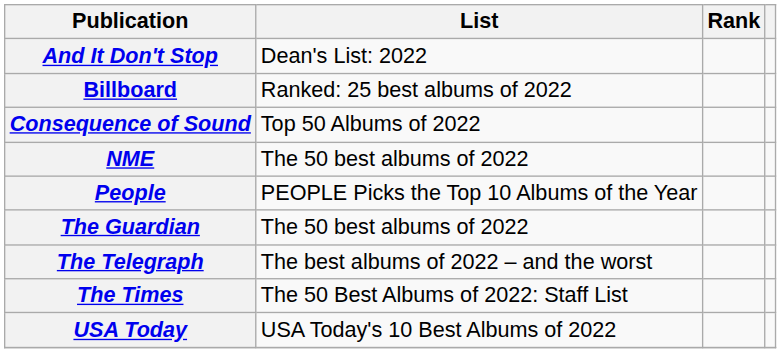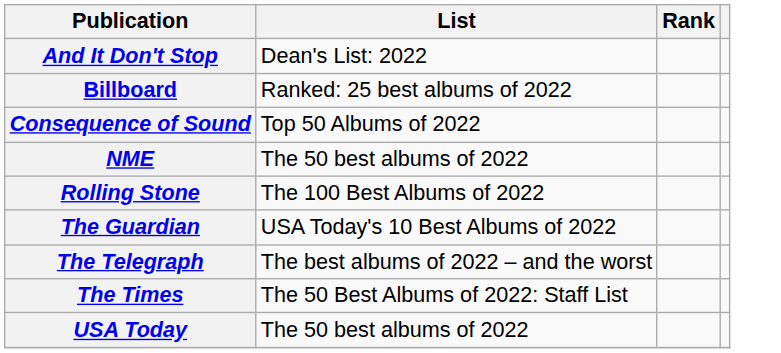- row: People | PEOPLE Picks the Top 10 Albums of the Year
+ row: Rolling Stone | The 100 Best Albums of 2022
The Guardian | List: The 50 best albums of 2022 -> USA Today's 10 Best Albums of 2022
USA Today | List: USA Today's 10 Best Albums of 2022 -> The 50 best albums of 2022
